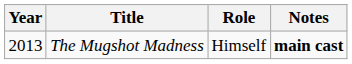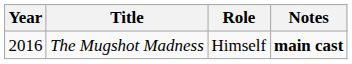The Mugshot Madness | Year: 2013 -> 2016
